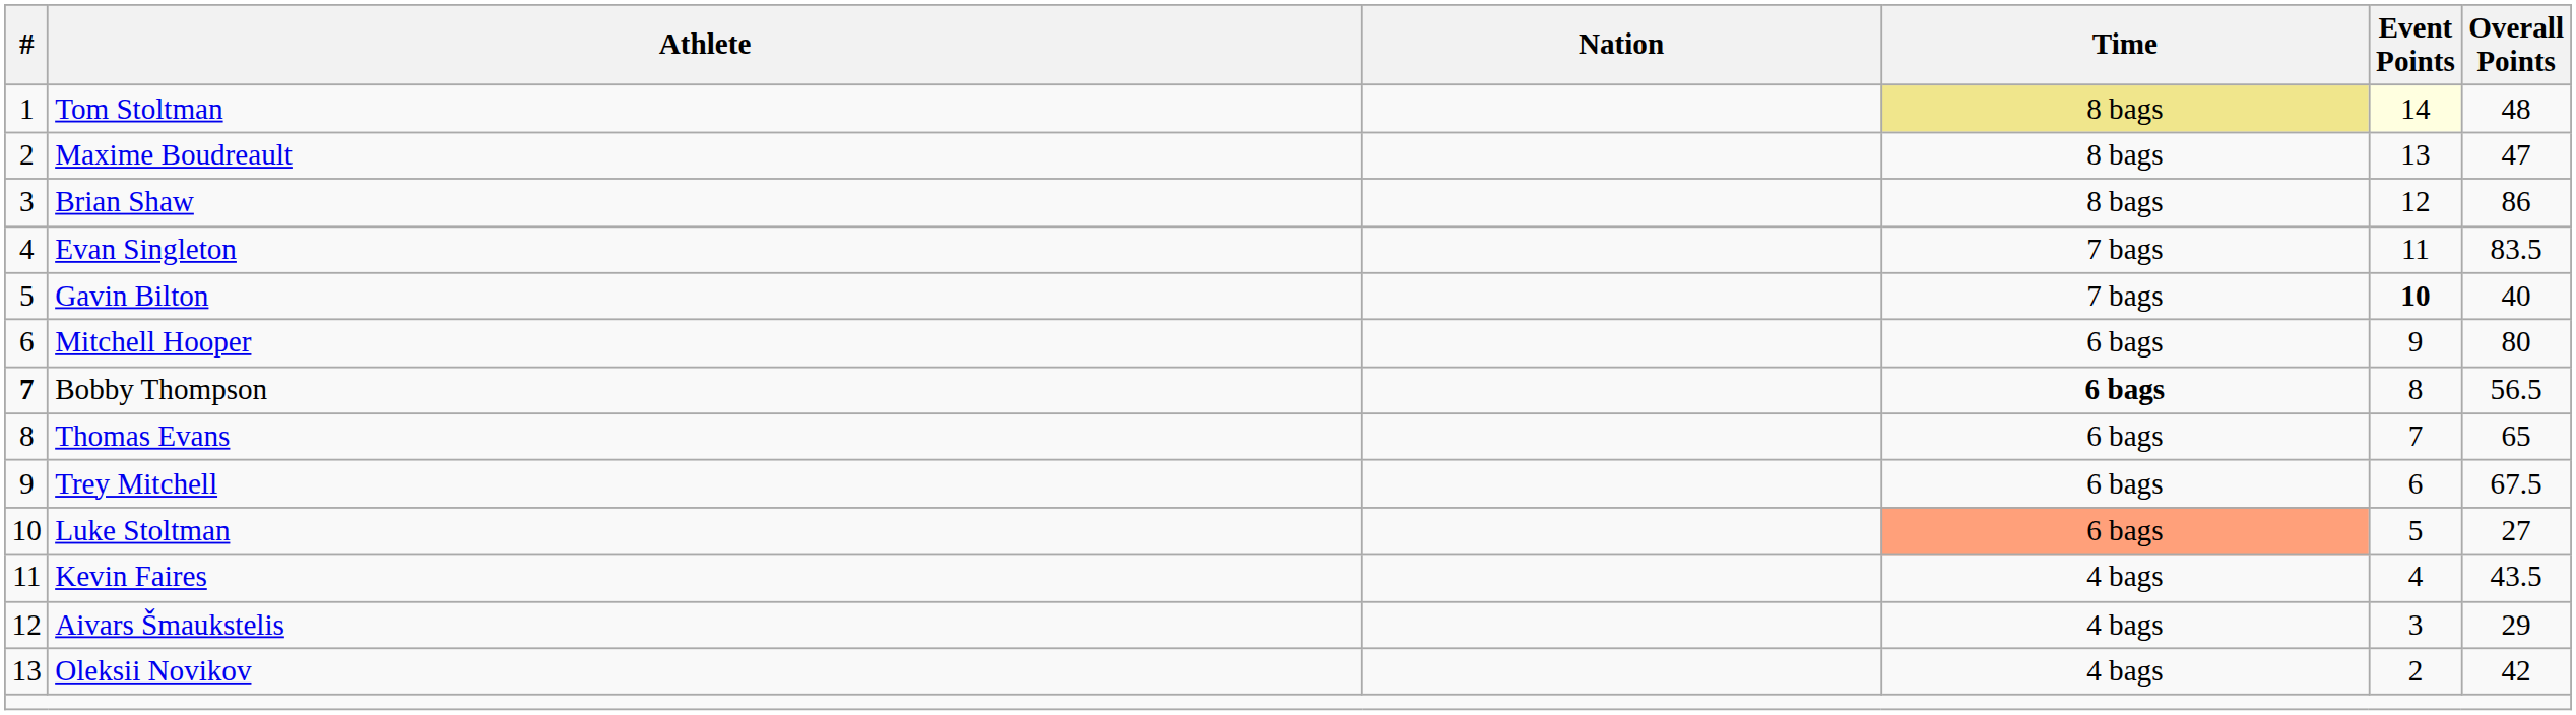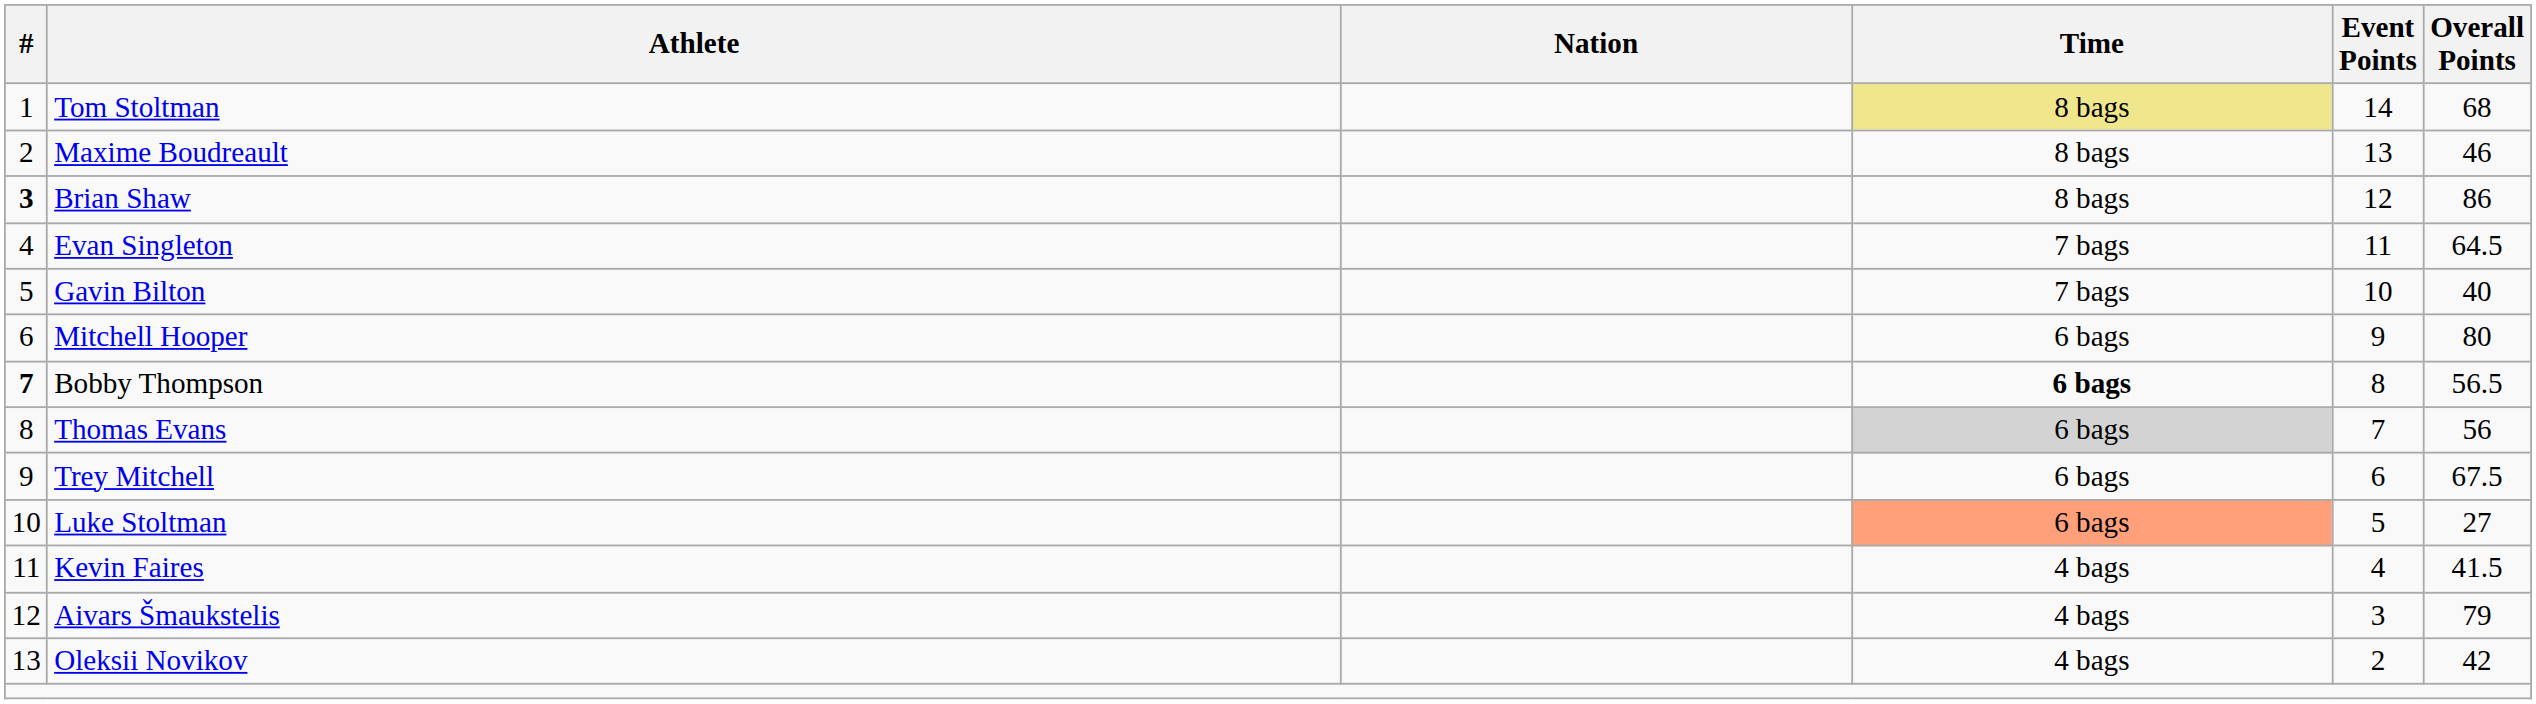Tom Stoltman | Event Points: lightyellow background -> no background
Tom Stoltman | Overall Points: 48 -> 68
Maxime Boudreault | Overall Points: 47 -> 46
Brian Shaw | #: normal -> bold
Evan Singleton | Overall Points: 83.5 -> 64.5
Gavin Bilton | Event Points: bold -> normal
Thomas Evans | Time: no background -> lightgrey background
Thomas Evans | Overall Points: 65 -> 56
Kevin Faires | Overall Points: 43.5 -> 41.5
Aivars Šmaukstelis | Overall Points: 29 -> 79
